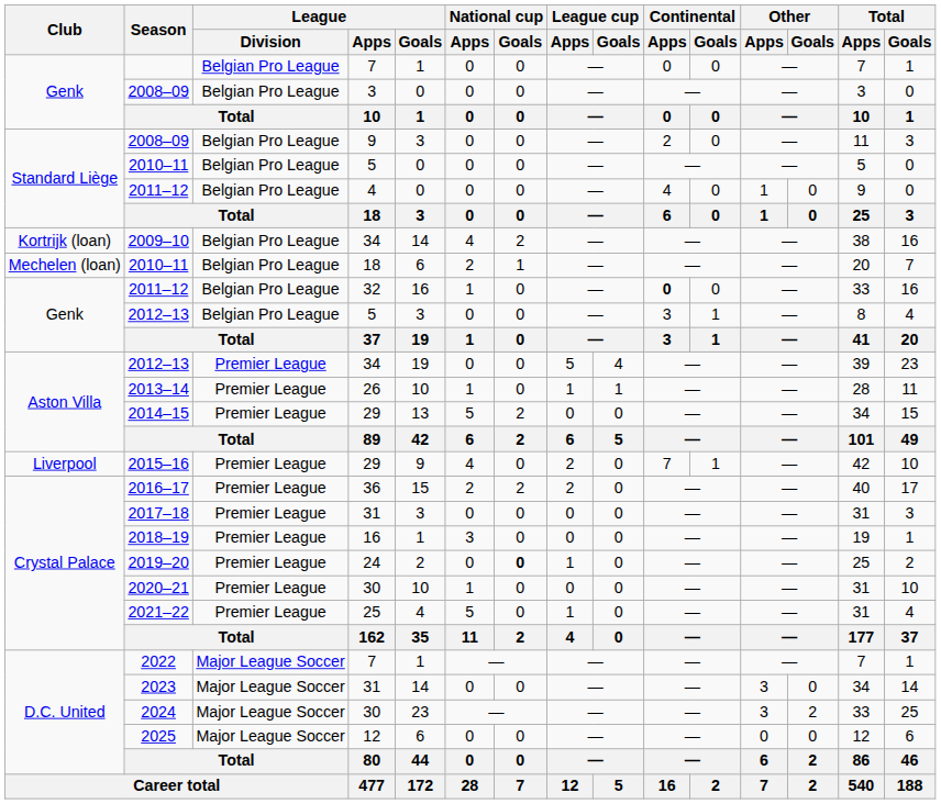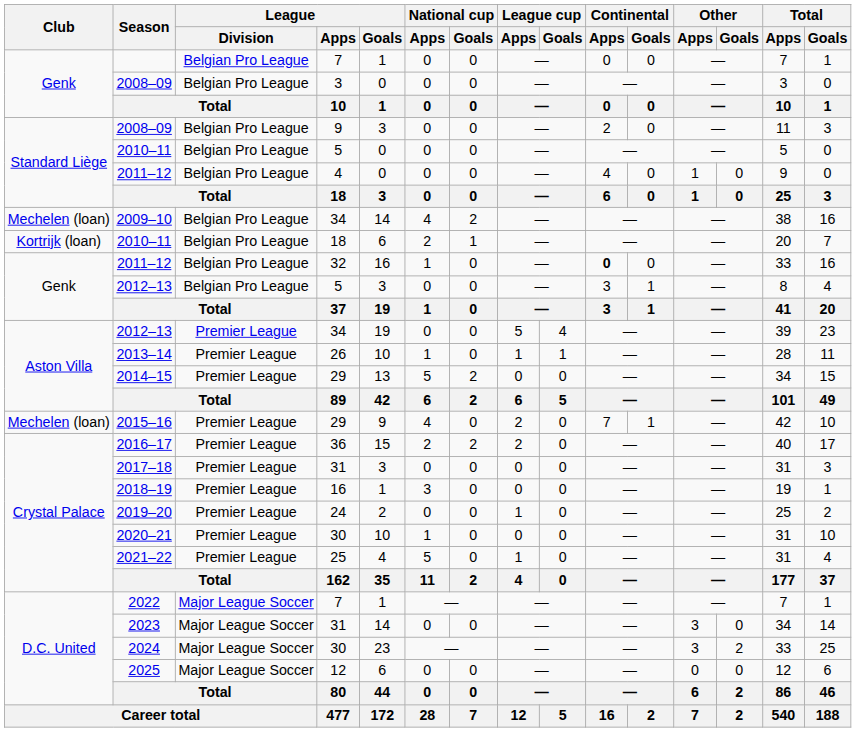2009–10 | Club: Kortrijk (loan) -> Mechelen (loan)
2010–11 / 18 | Club: Mechelen (loan) -> Kortrijk (loan)
2015–16 | Club: Liverpool -> Mechelen (loan)
2019–20 | National cup / Goals: bold -> normal
